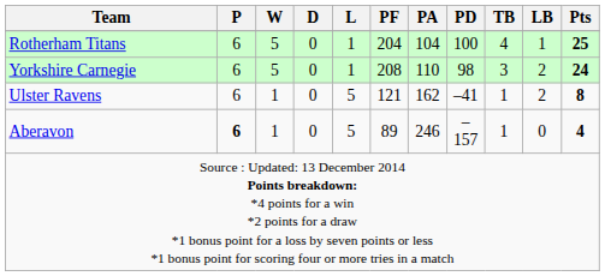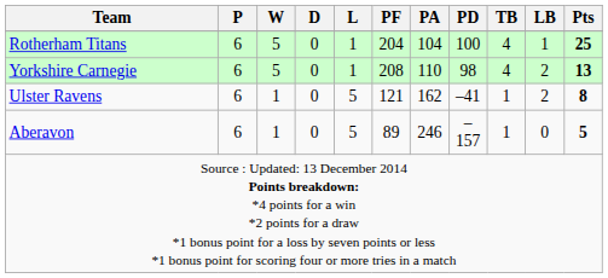Yorkshire Carnegie | TB: 3 -> 4
Yorkshire Carnegie | Pts: 24 -> 13
Aberavon | P: bold -> normal
Aberavon | Pts: 4 -> 5
